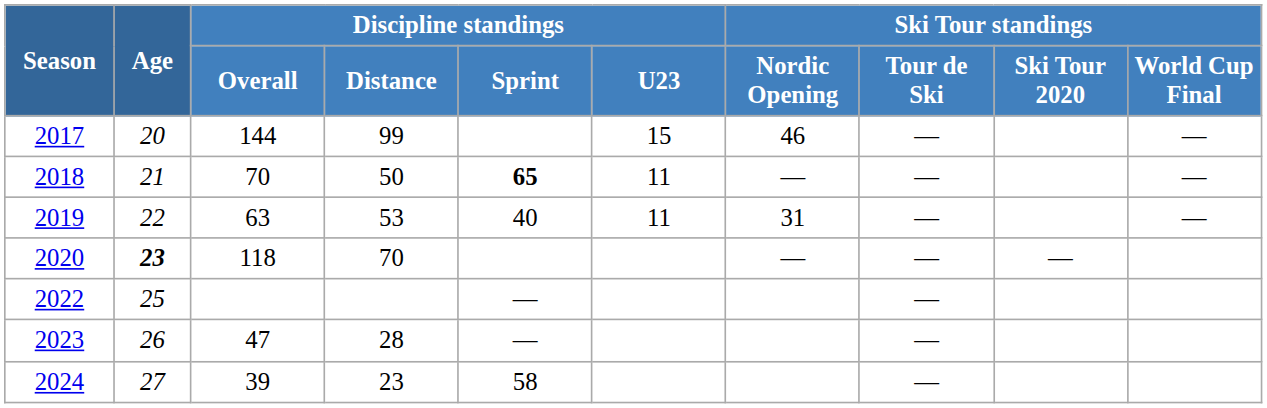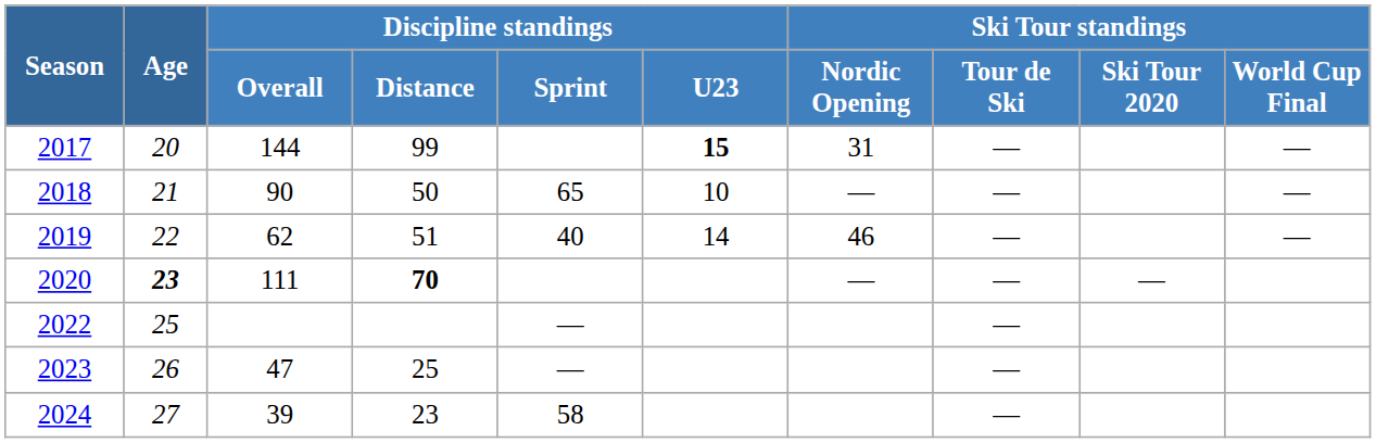2017 | Discipline standings / U23: normal -> bold
2017 | Ski Tour standings / Nordic Opening: 46 -> 31
2018 | Discipline standings / Overall: 70 -> 90
2018 | Discipline standings / Sprint: bold -> normal
2018 | Discipline standings / U23: 11 -> 10
2019 | Discipline standings / Overall: 63 -> 62
2019 | Discipline standings / Distance: 53 -> 51
2019 | Discipline standings / U23: 11 -> 14
2019 | Ski Tour standings / Nordic Opening: 31 -> 46
2020 | Discipline standings / Overall: 118 -> 111
2020 | Discipline standings / Distance: normal -> bold
2023 | Discipline standings / Distance: 28 -> 25
